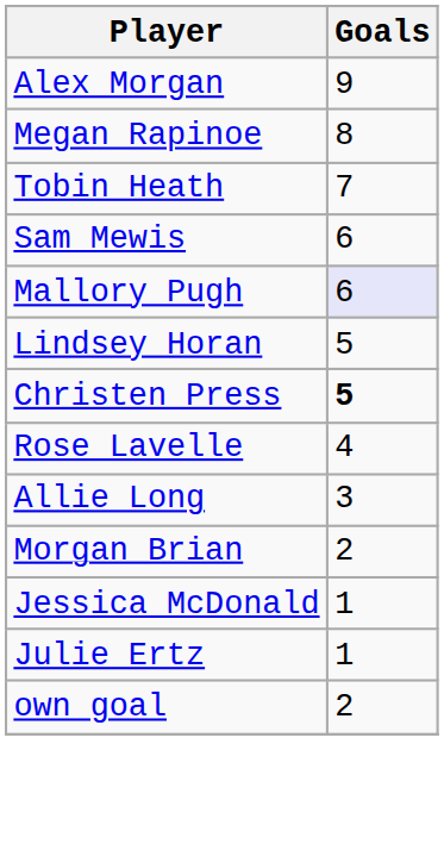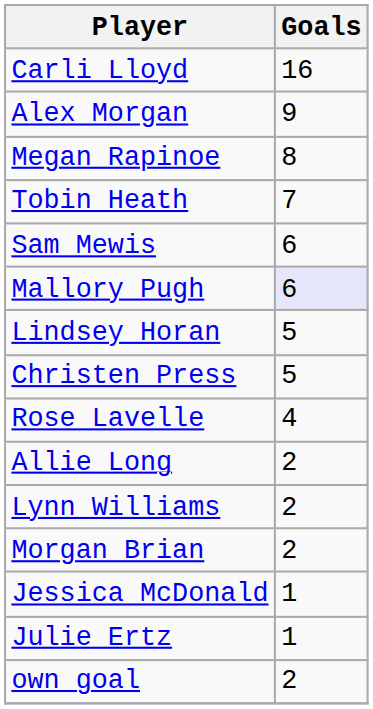+ row: Carli Lloyd | 16
Christen Press | Goals: bold -> normal
Allie Long | Goals: 3 -> 2
+ row: Lynn Williams | 2
